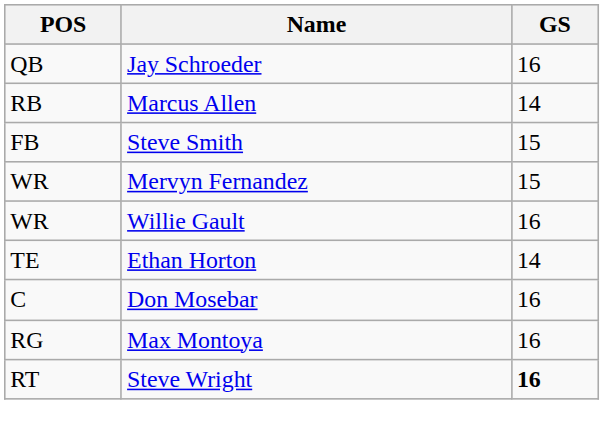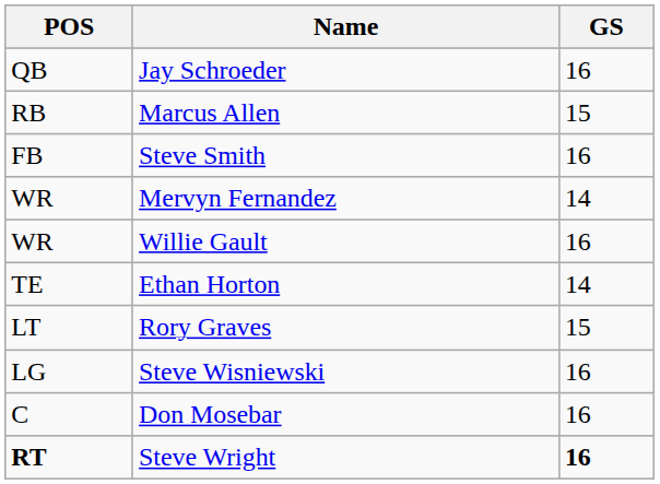Marcus Allen | GS: 14 -> 15
Steve Smith | GS: 15 -> 16
Mervyn Fernandez | GS: 15 -> 14
+ row: LT | Rory Graves | 15
+ row: LG | Steve Wisniewski | 16
- row: RG | Max Montoya | 16
Steve Wright | POS: normal -> bold
